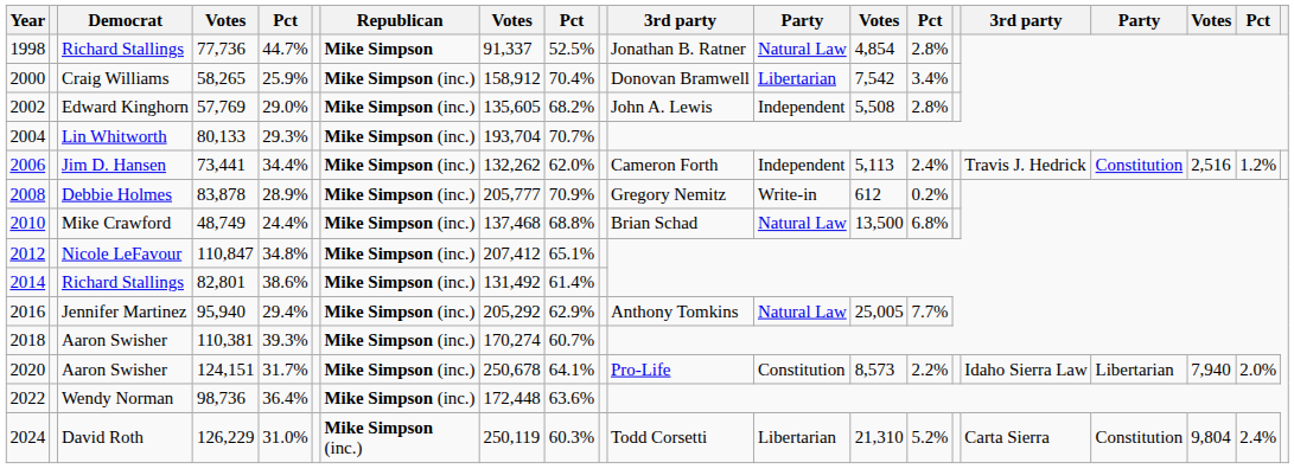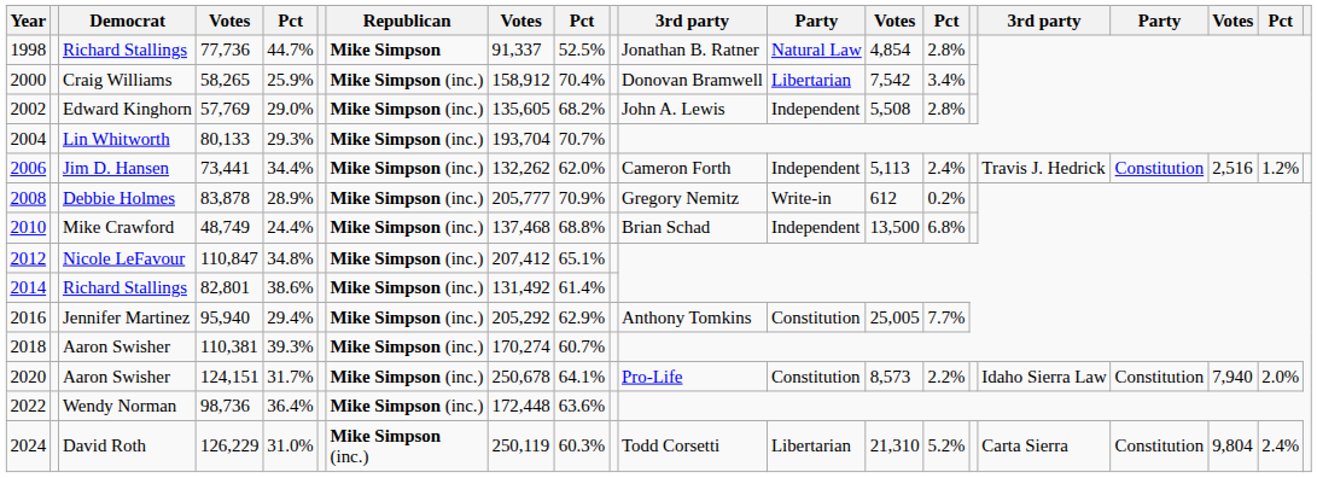2010 | column 12: Natural Law -> Independent
2016 | column 12: Natural Law -> Constitution
2020 | column 17: Libertarian -> Constitution
